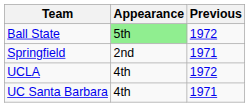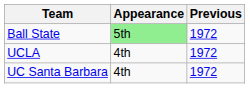- row: Springfield | 2nd | 1971
UC Santa Barbara | Previous: 1971 -> 1972
